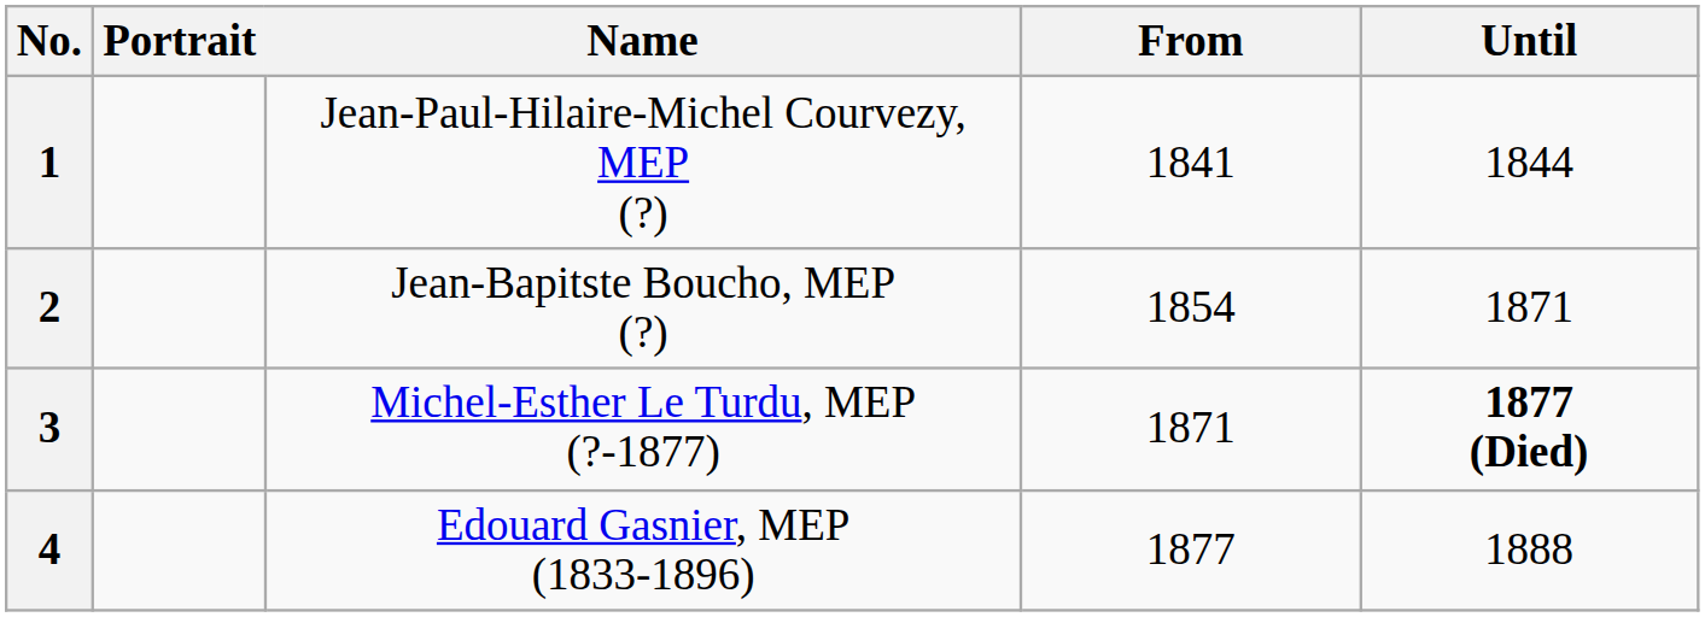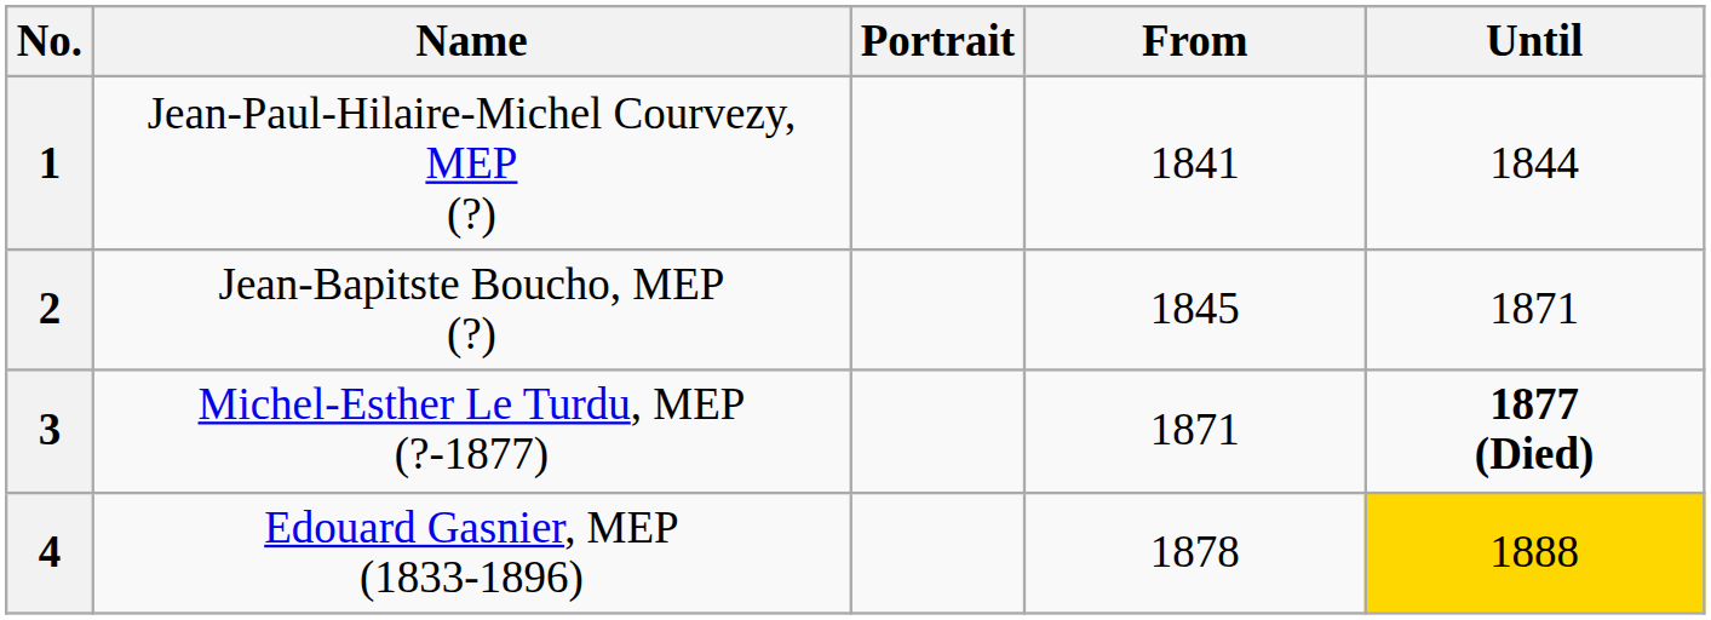columns swapped: Portrait <-> Name
2 | From: 1854 -> 1845
4 | From: 1877 -> 1878
4 | Until: no background -> gold background
